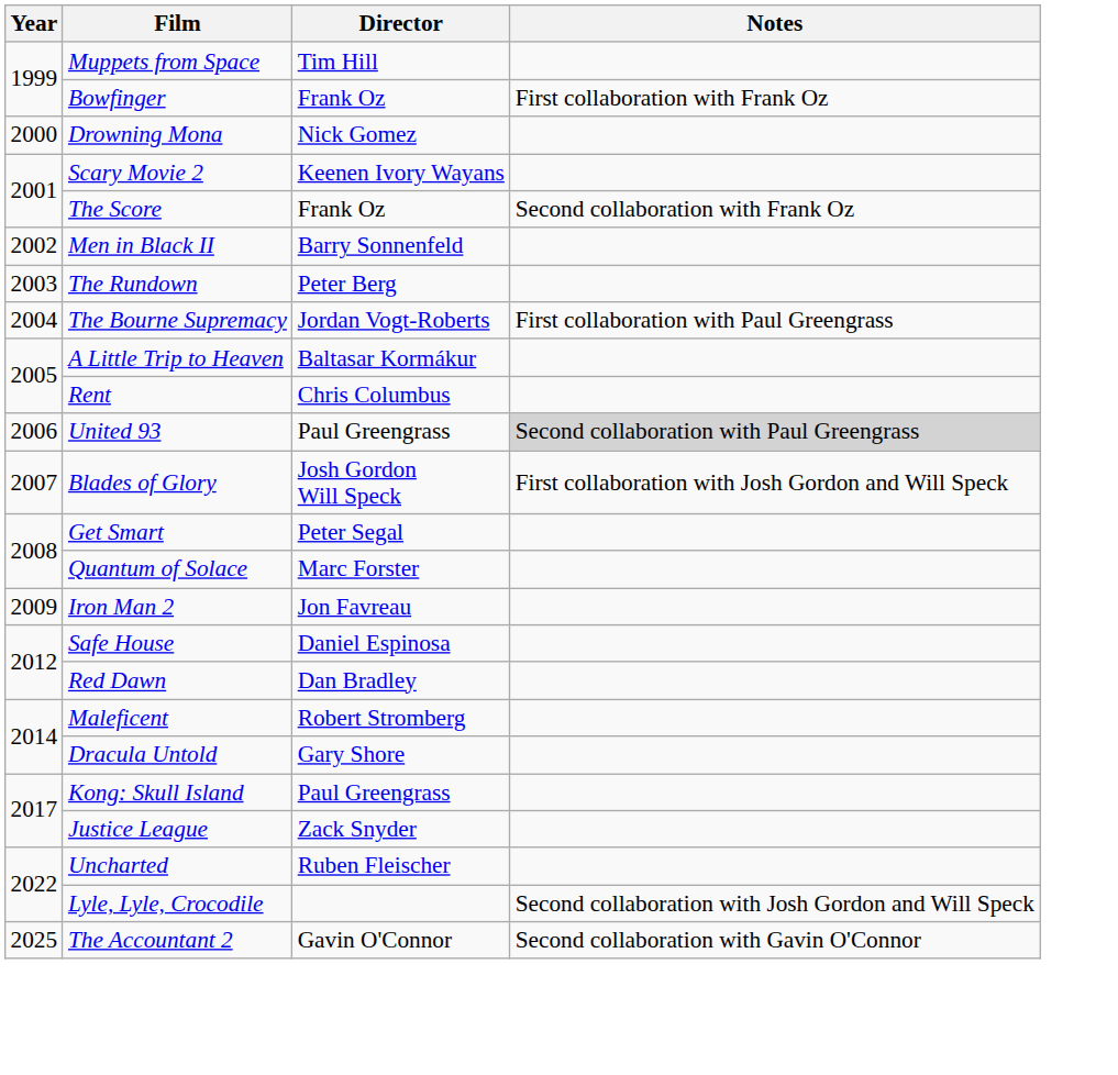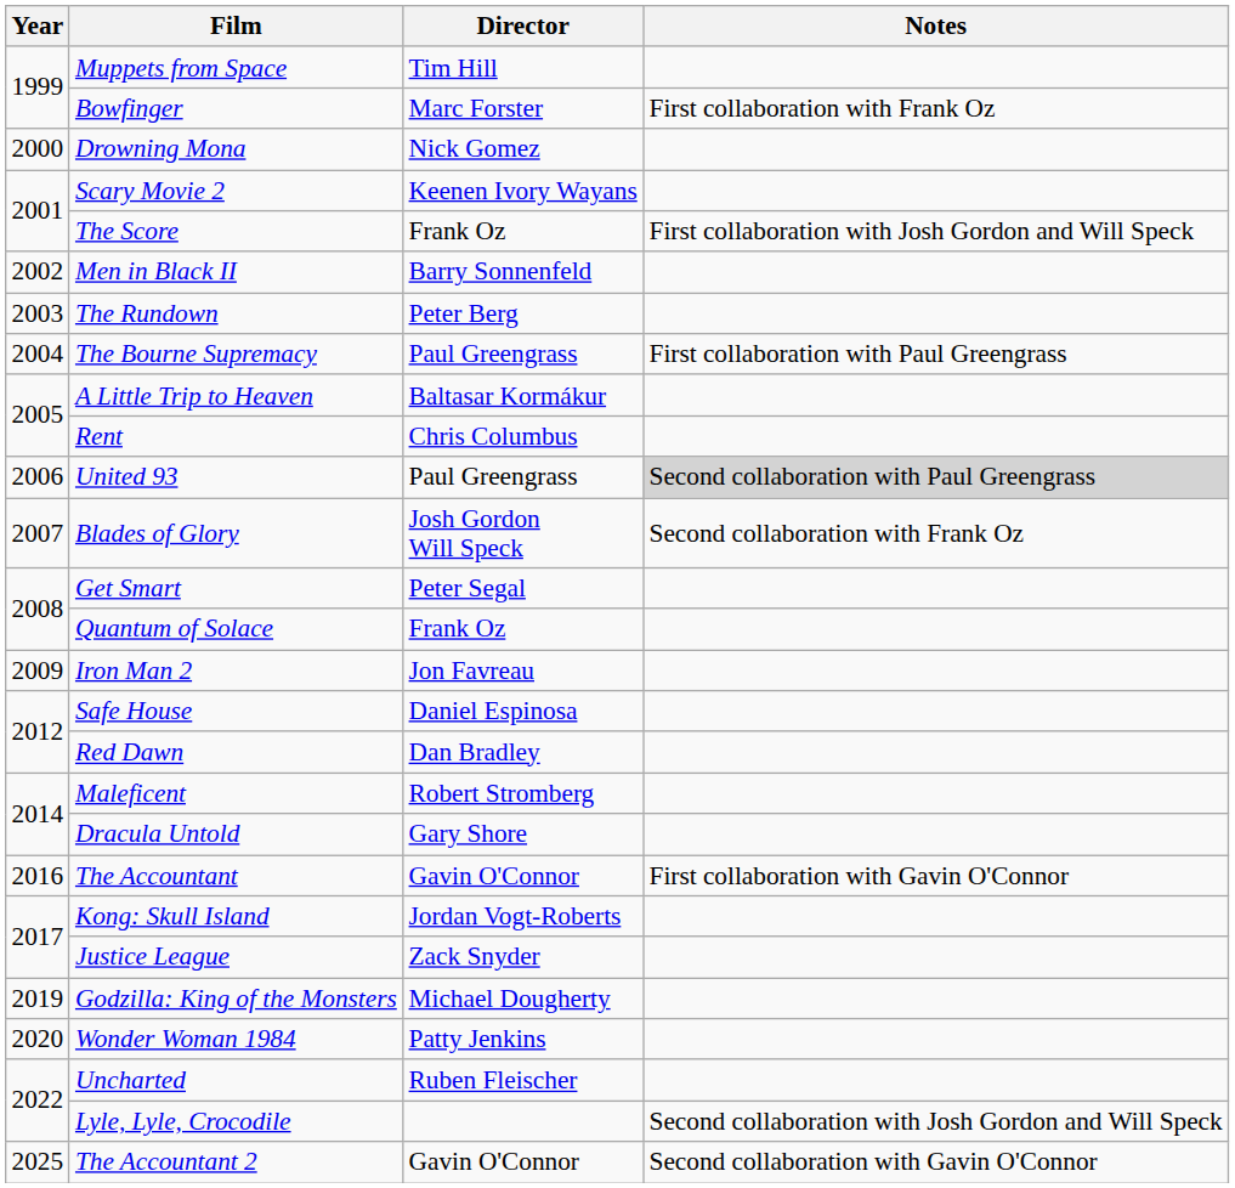Bowfinger | Director: Frank Oz -> Marc Forster
The Score | Notes: Second collaboration with Frank Oz -> First collaboration with Josh Gordon and Will Speck
The Bourne Supremacy | Director: Jordan Vogt-Roberts -> Paul Greengrass
Blades of Glory | Notes: First collaboration with Josh Gordon and Will Speck -> Second collaboration with Frank Oz
Quantum of Solace | Director: Marc Forster -> Frank Oz
+ row: 2016 | The Accountant | Gavin O'Connor | First collaboration with Gavin O'Connor
Kong: Skull Island | Director: Paul Greengrass -> Jordan Vogt-Roberts
+ row: 2019 | Godzilla: King of the Monsters | Michael Dougherty
+ row: 2020 | Wonder Woman 1984 | Patty Jenkins
